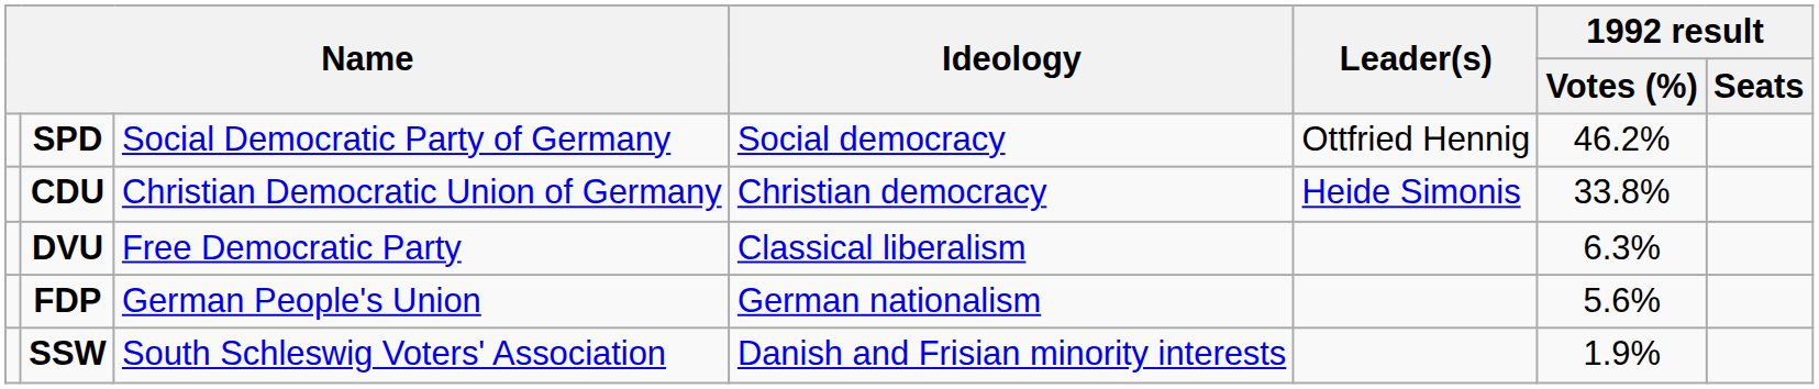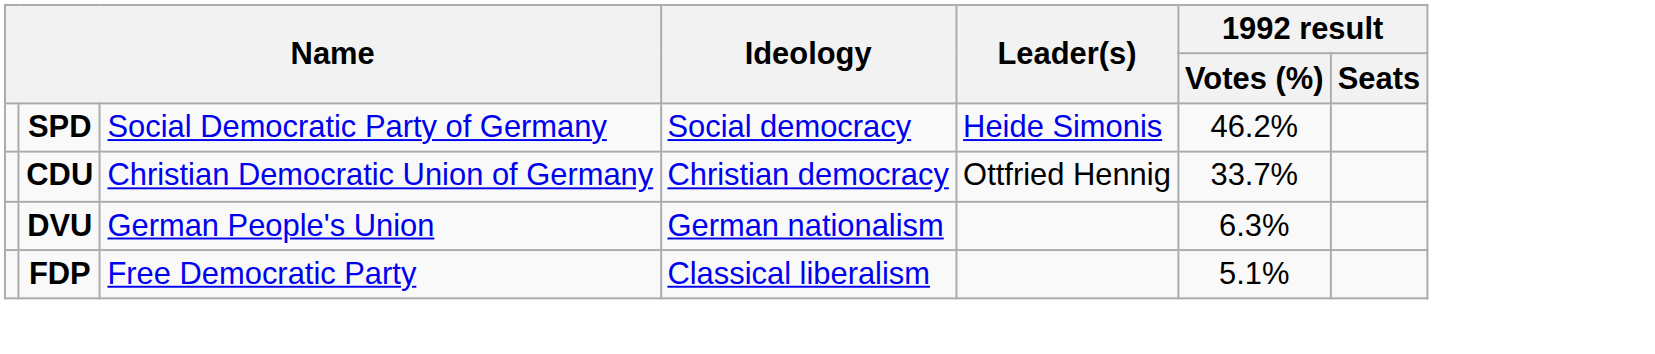SPD | Leader(s): Ottfried Hennig -> Heide Simonis
CDU | Leader(s): Heide Simonis -> Ottfried Hennig
CDU | 1992 result / Votes (%): 33.8% -> 33.7%
DVU | column 3: Free Democratic Party -> German People's Union
DVU | Ideology: Classical liberalism -> German nationalism
FDP | column 3: German People's Union -> Free Democratic Party
FDP | Ideology: German nationalism -> Classical liberalism
FDP | 1992 result / Votes (%): 5.6% -> 5.1%
- row: SSW | South Schleswig Voters' Association | Danish and Frisian minority interests | 1.9%
